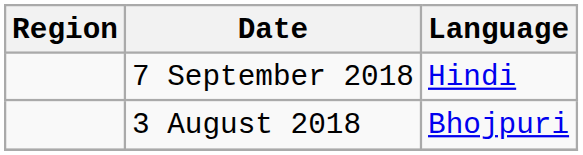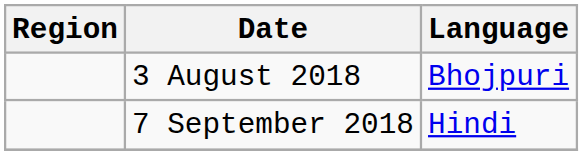rows swapped: 3 August 2018 <-> 7 September 2018
